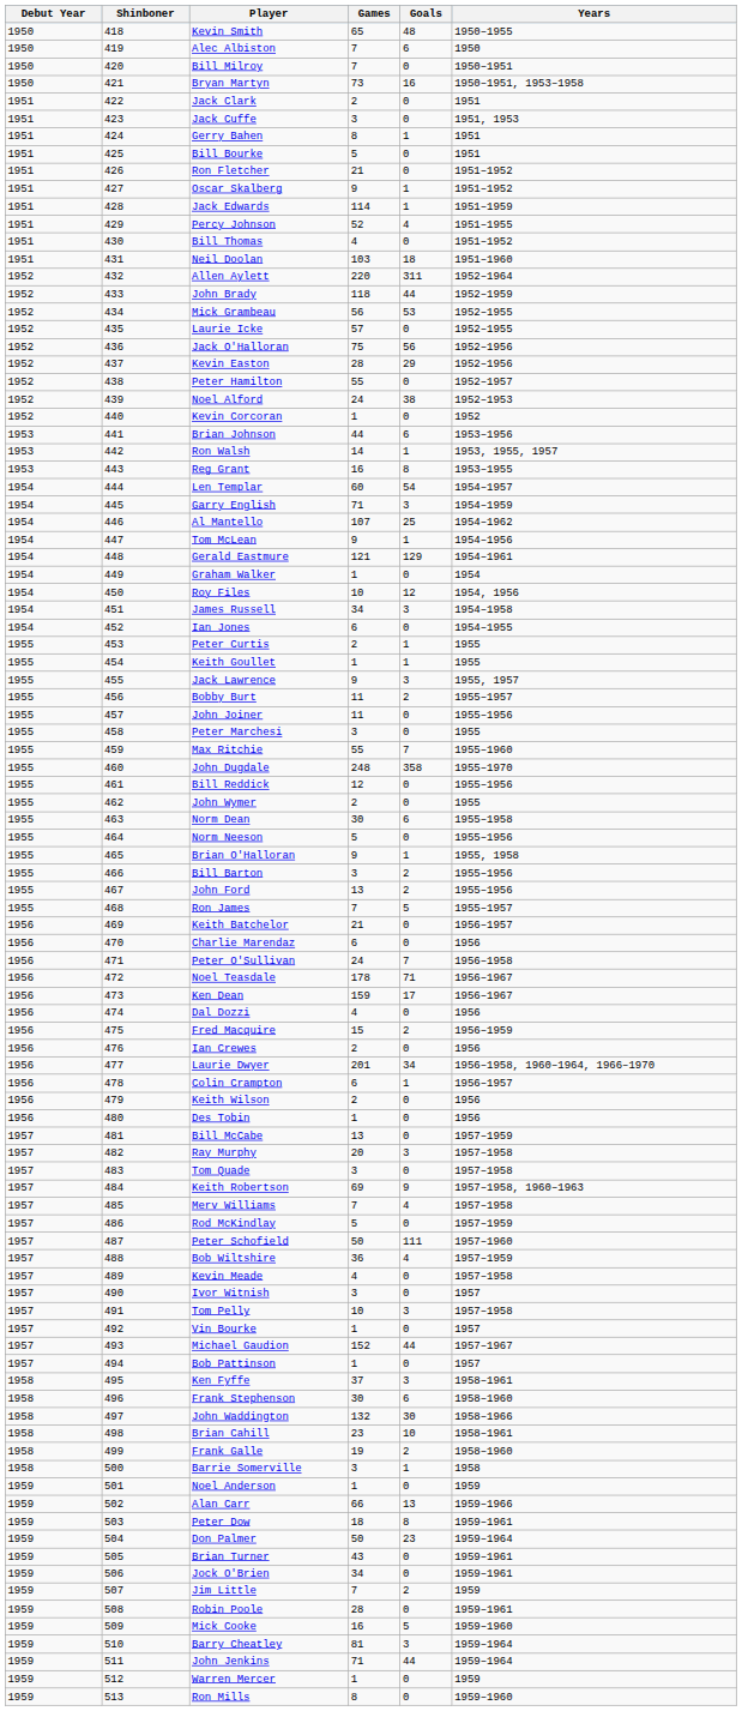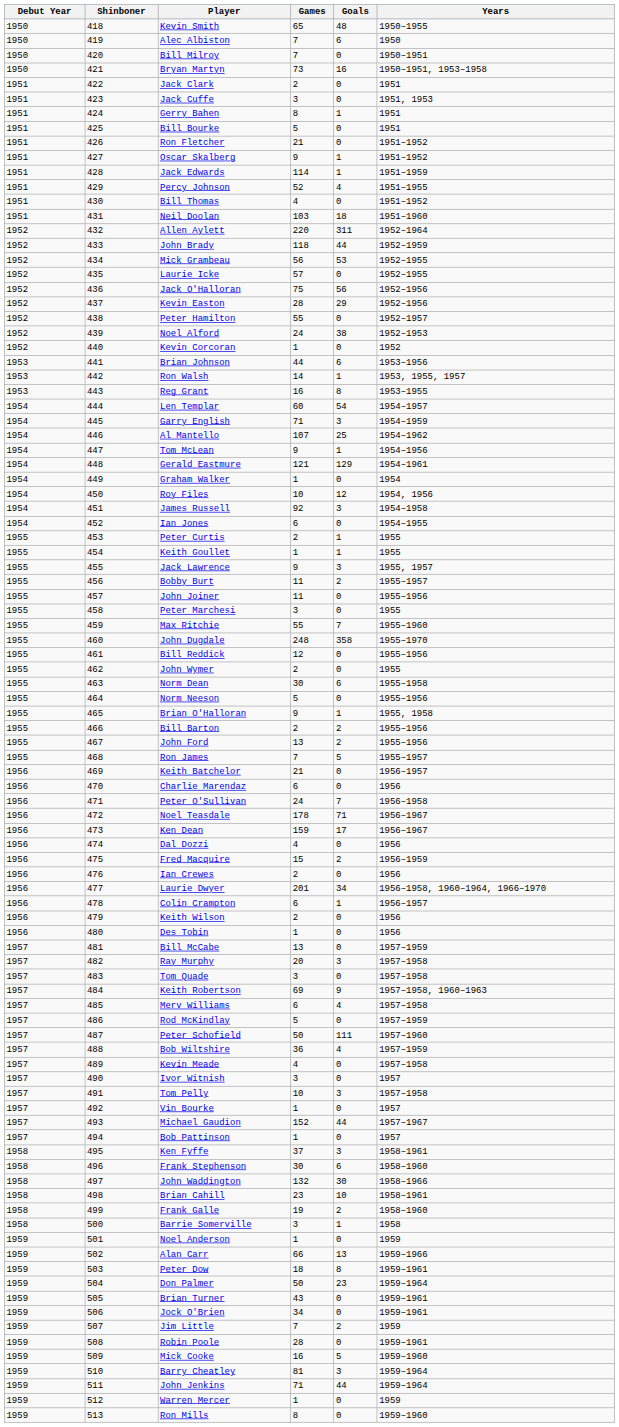James Russell | Games: 34 -> 92
Bill Barton | Games: 3 -> 2
Merv Williams | Games: 7 -> 6
